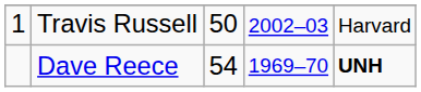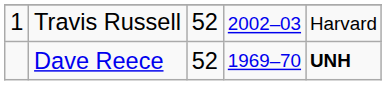Travis Russell | column 3: 50 -> 52
Dave Reece | column 3: 54 -> 52
